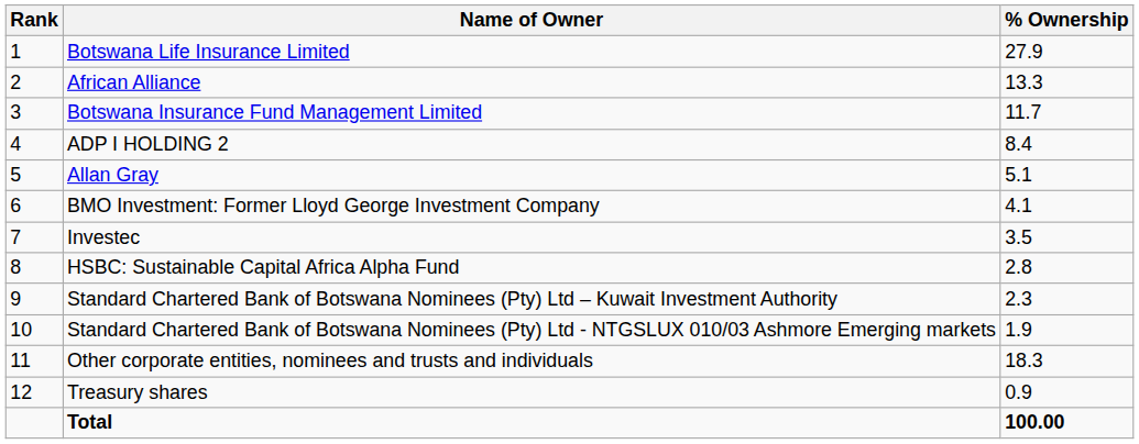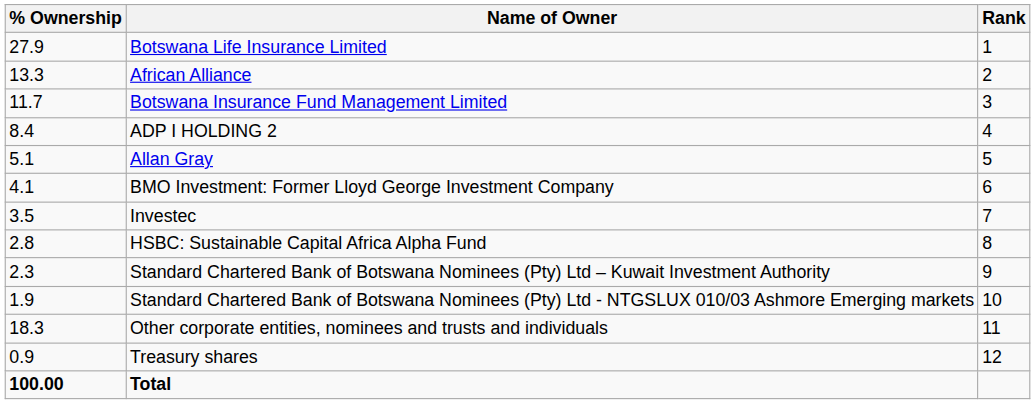columns swapped: Rank <-> % Ownership
